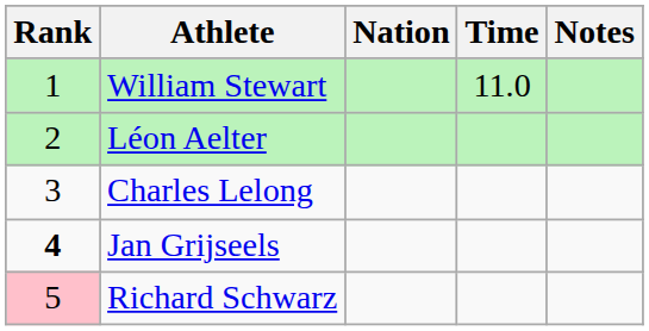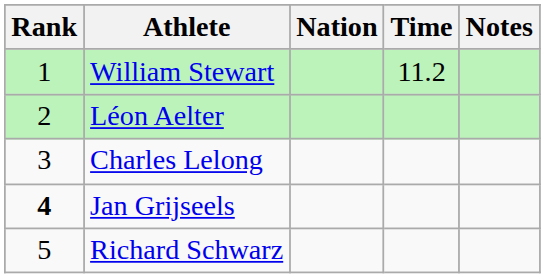William Stewart | Time: 11.0 -> 11.2
Richard Schwarz | Rank: pink background -> no background
